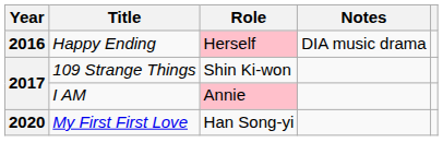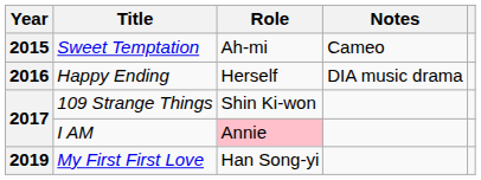+ row: 2015 | Sweet Temptation | Ah-mi | Cameo
Happy Ending | Role: pink background -> no background
My First First Love | Year: 2020 -> 2019
